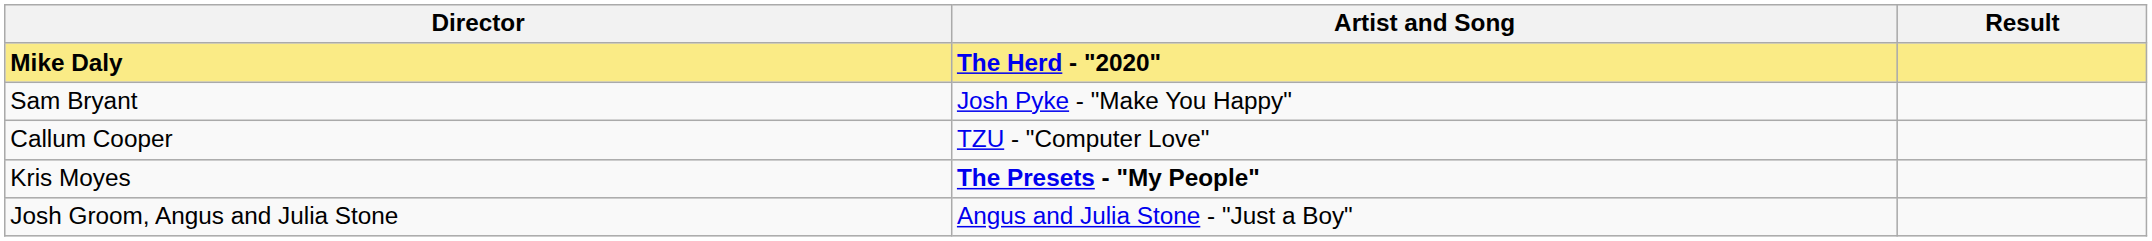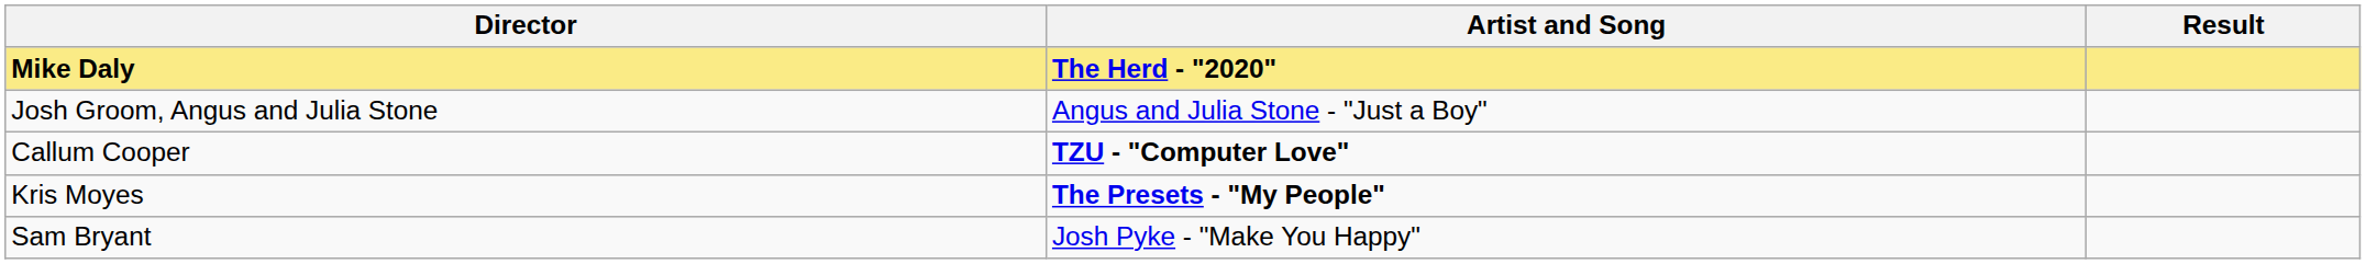rows swapped: Josh Groom, Angus and Julia Stone <-> Sam Bryant
Callum Cooper | Artist and Song: normal -> bold
